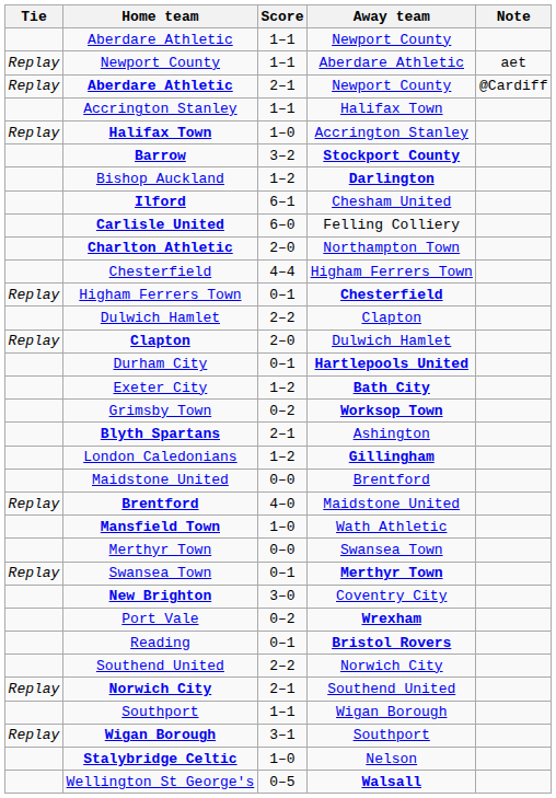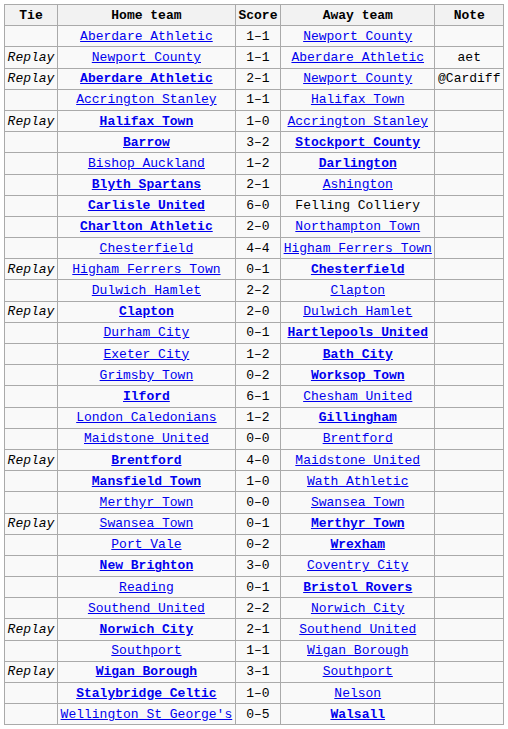rows swapped: Blyth Spartans <-> Ilford
rows swapped: New Brighton <-> Port Vale
